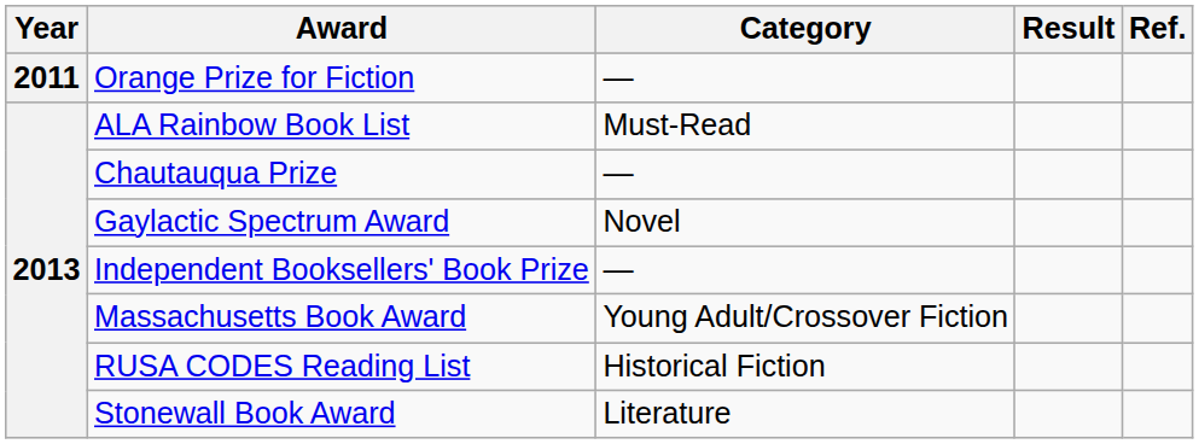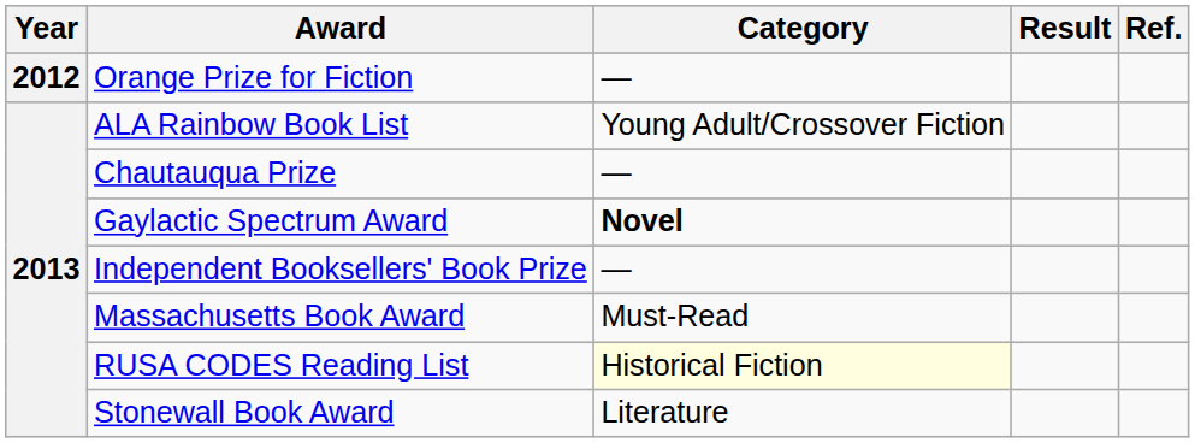Orange Prize for Fiction | Year: 2011 -> 2012
ALA Rainbow Book List | Category: Must-Read -> Young Adult/Crossover Fiction
Gaylactic Spectrum Award | Category: normal -> bold
Massachusetts Book Award | Category: Young Adult/Crossover Fiction -> Must-Read
RUSA CODES Reading List | Category: no background -> lightyellow background
